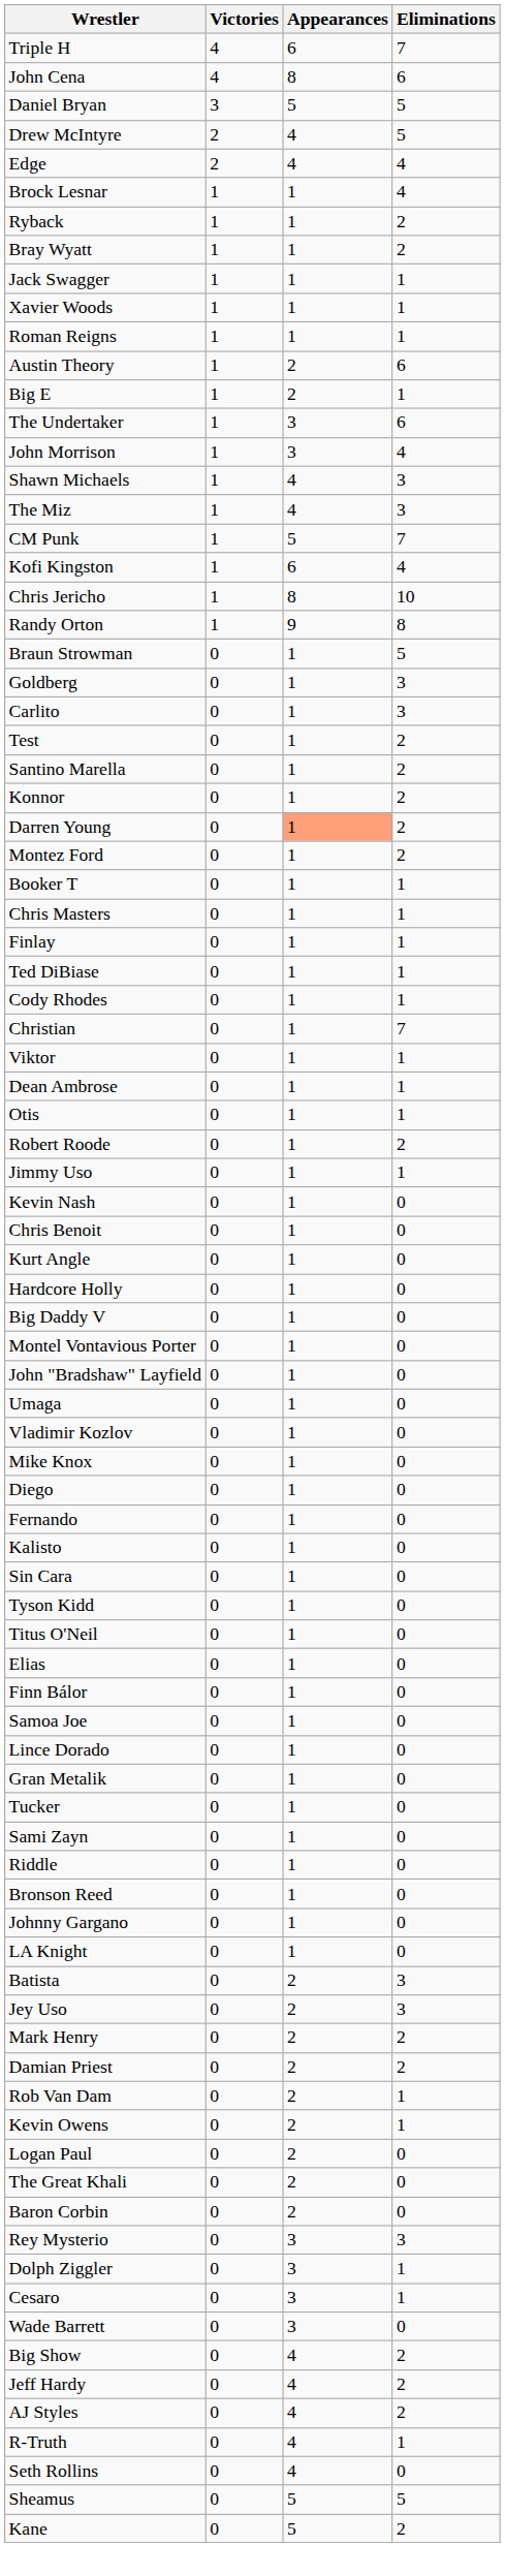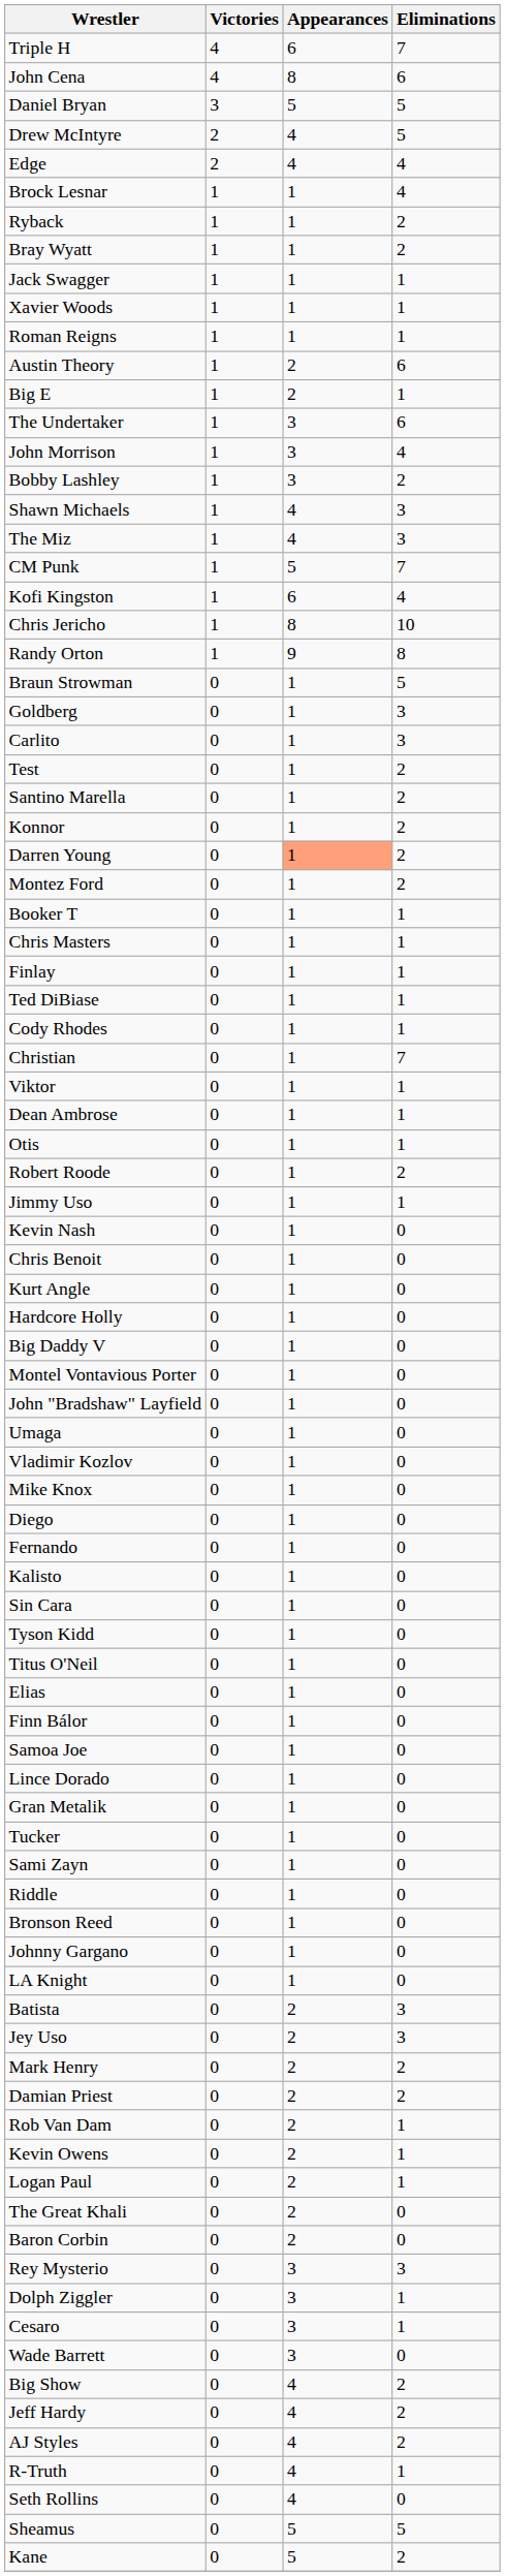+ row: Bobby Lashley | 1 | 3 | 2
Logan Paul | Eliminations: 0 -> 1
